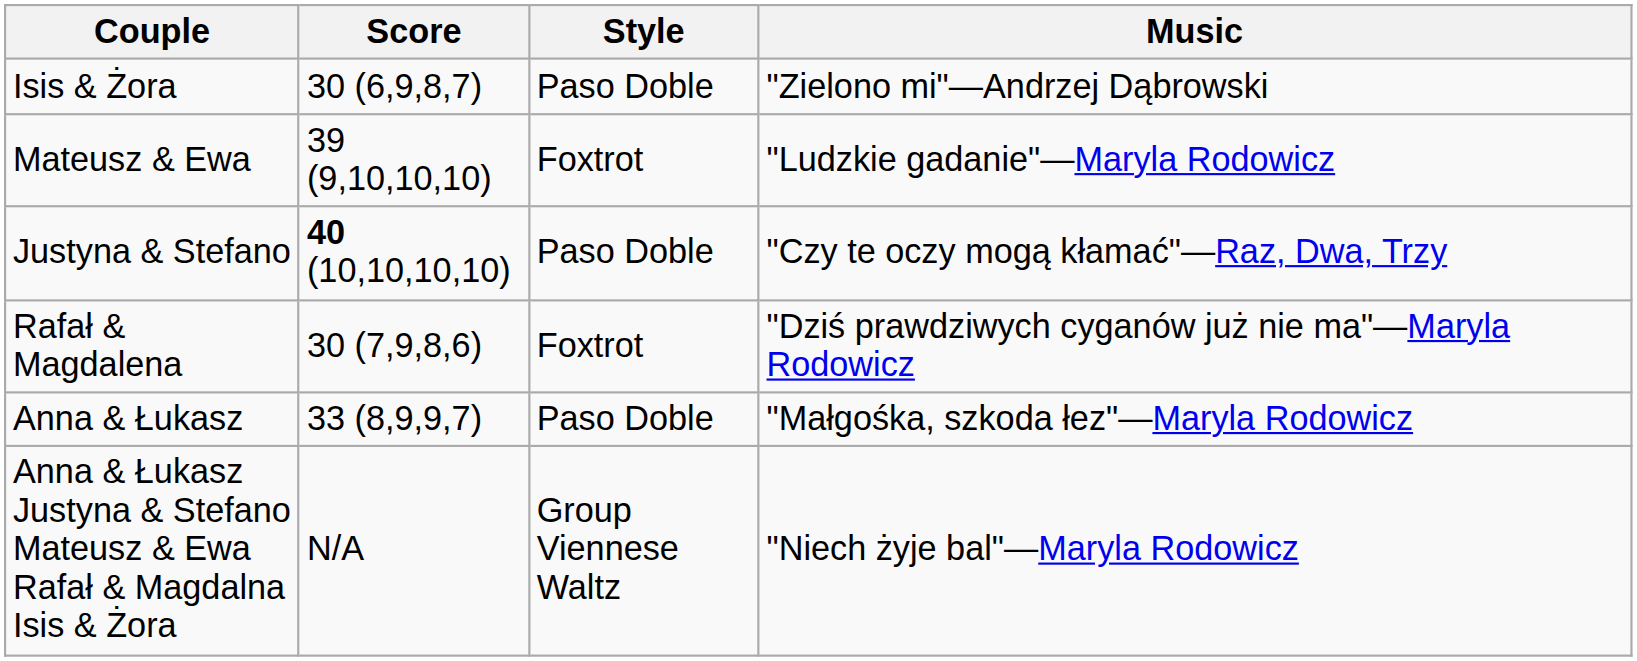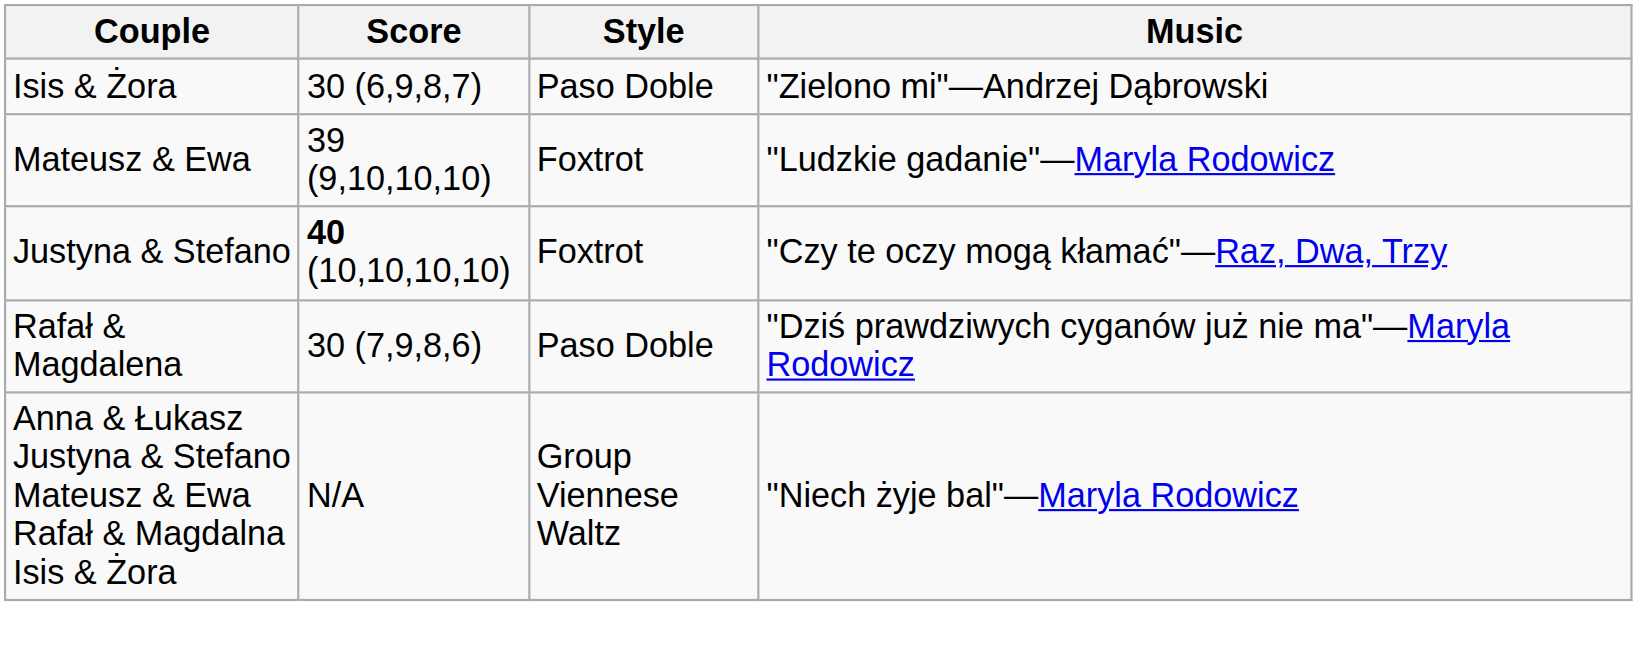Justyna & Stefano | Style: Paso Doble -> Foxtrot
Rafał & Magdalena | Style: Foxtrot -> Paso Doble
- row: Anna & Łukasz | 33 (8,9,9,7) | Paso Doble | "Małgośka, szkoda łez"—Maryla Rodowicz
